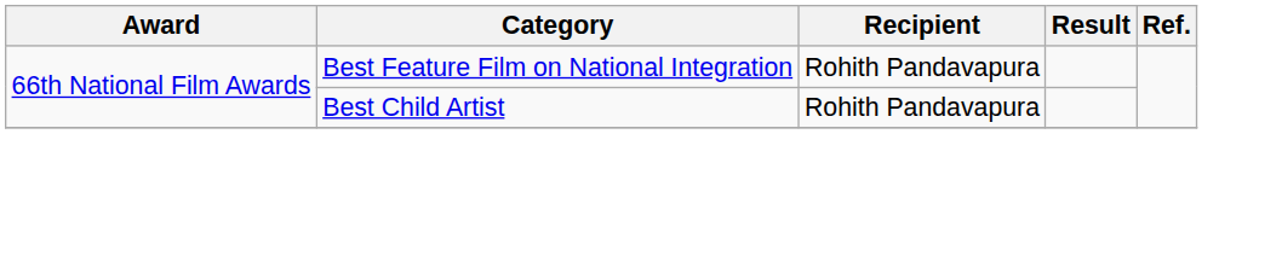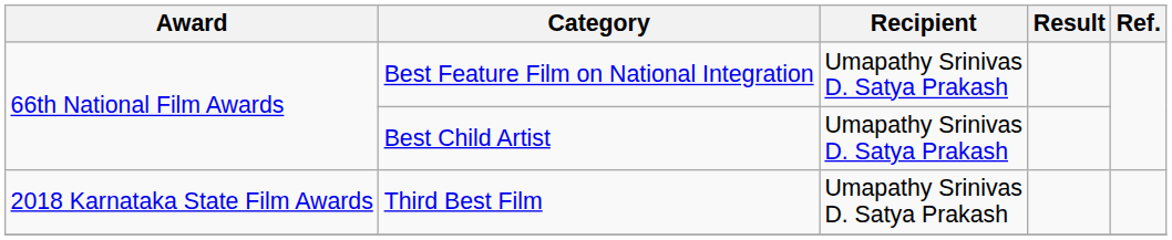Best Feature Film on National Integration | Recipient: Rohith Pandavapura -> Umapathy Srinivas D. Satya Prakash
Best Child Artist | Recipient: Rohith Pandavapura -> Umapathy Srinivas D. Satya Prakash
+ row: 2018 Karnataka State Film Awards | Third Best Film | Umapathy Srinivas D. Satya Prakash
